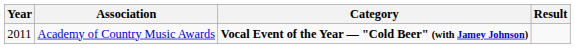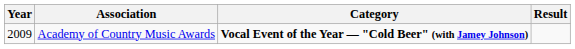Academy of Country Music Awards | Year: 2011 -> 2009
